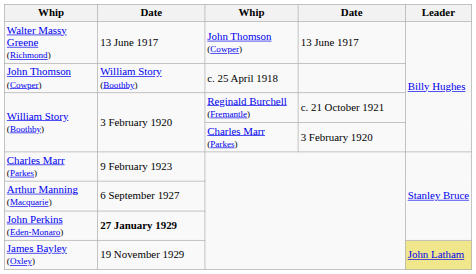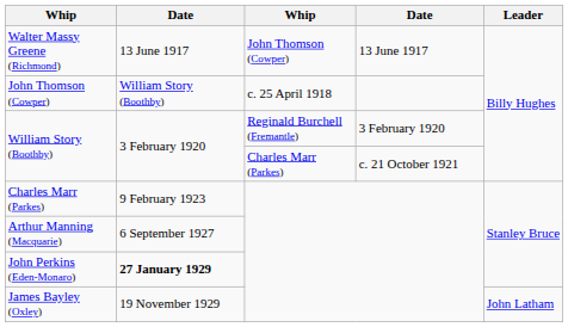William Story (Boothby) / Reginald Burchell (Fremantle) | column 4: c. 21 October 1921 -> 3 February 1920
William Story (Boothby) / Charles Marr (Parkes) | column 4: 3 February 1920 -> c. 21 October 1921
James Bayley (Oxley) | Leader: khaki background -> no background
